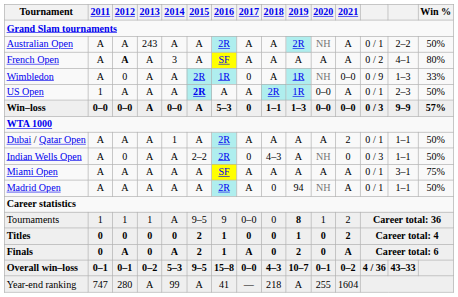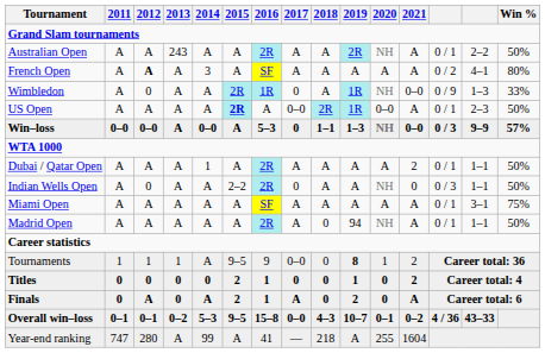US Open | 2011: 1 -> A
US Open | 2017: A -> 0–0
Win–loss | 2020: 0–0 -> NH
Indian Wells Open | 2018: 4–3 -> A
